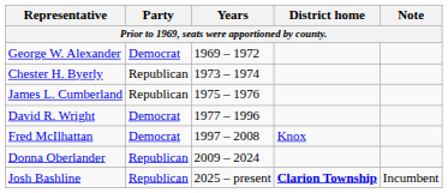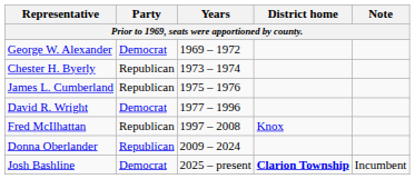Fred McIlhattan | Party: Democrat -> Republican
Josh Bashline | Party: Republican -> Democrat
